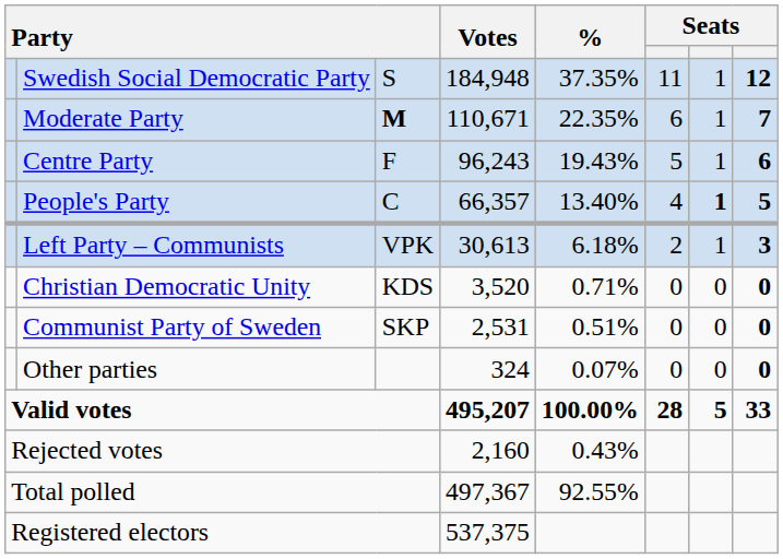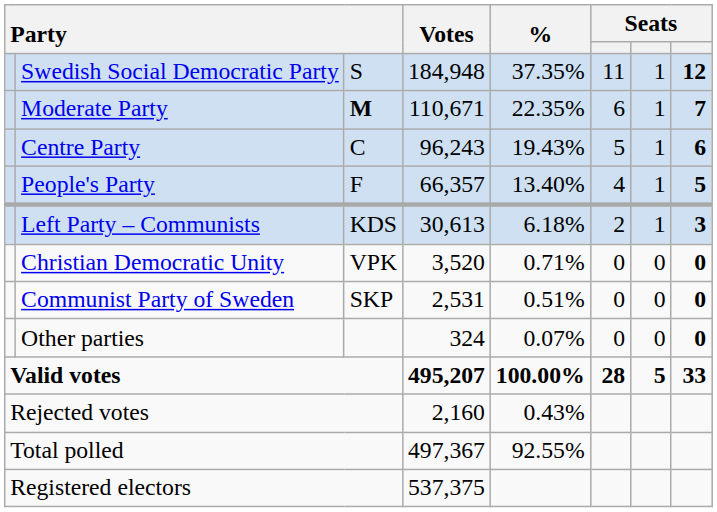Centre Party | column 3: F -> C
People's Party | column 3: C -> F
People's Party | column 7: bold -> normal
Left Party – Communists | column 3: VPK -> KDS
Christian Democratic Unity | column 3: KDS -> VPK
